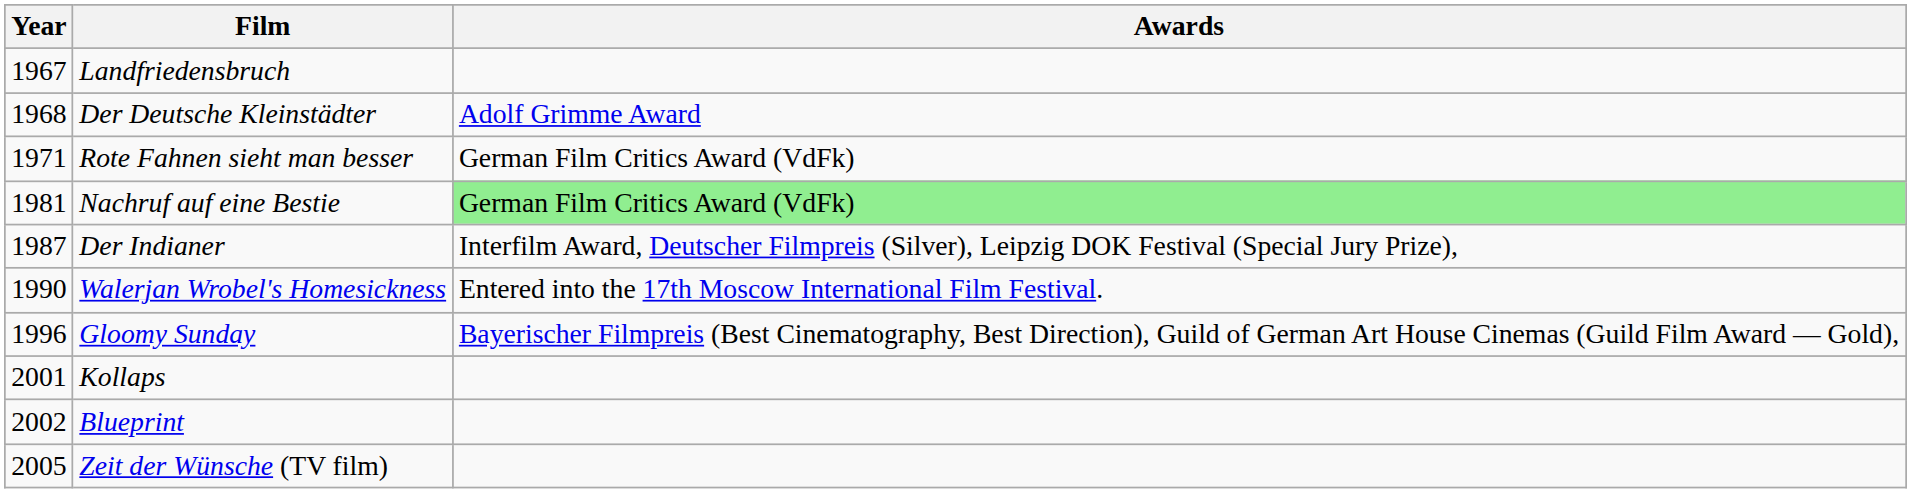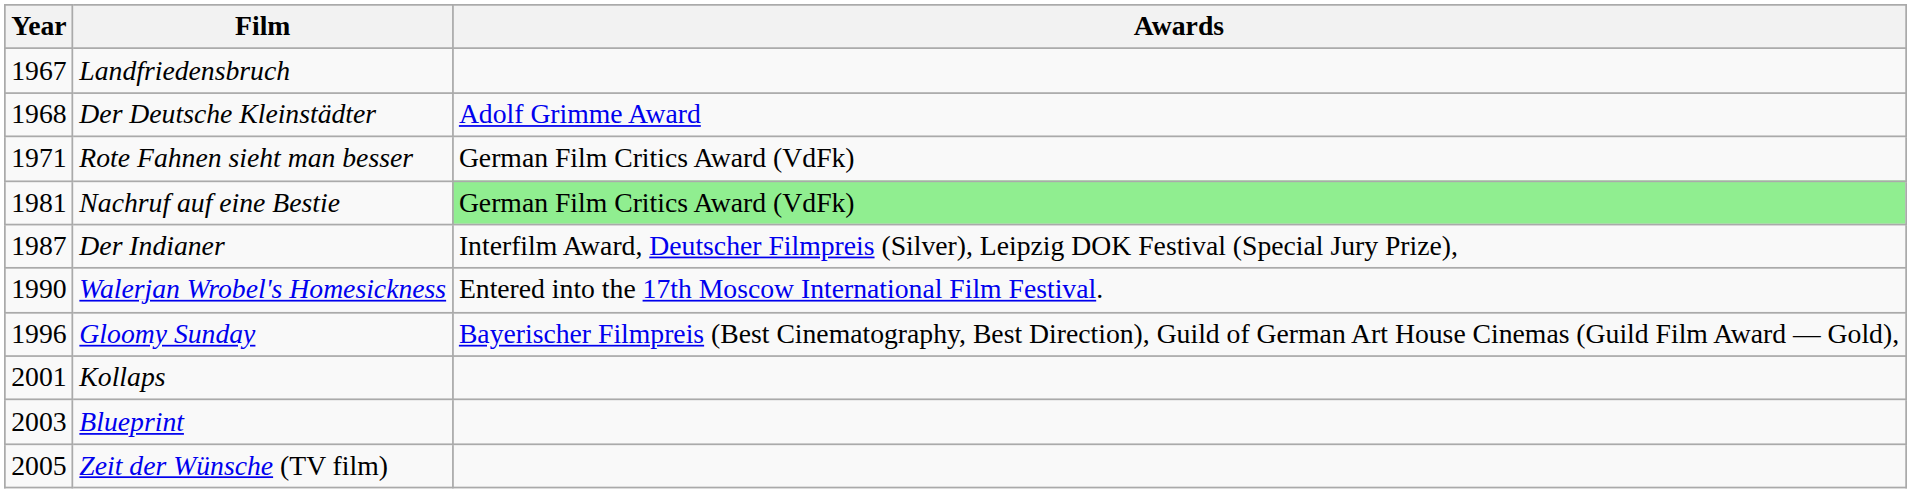Blueprint | Year: 2002 -> 2003
